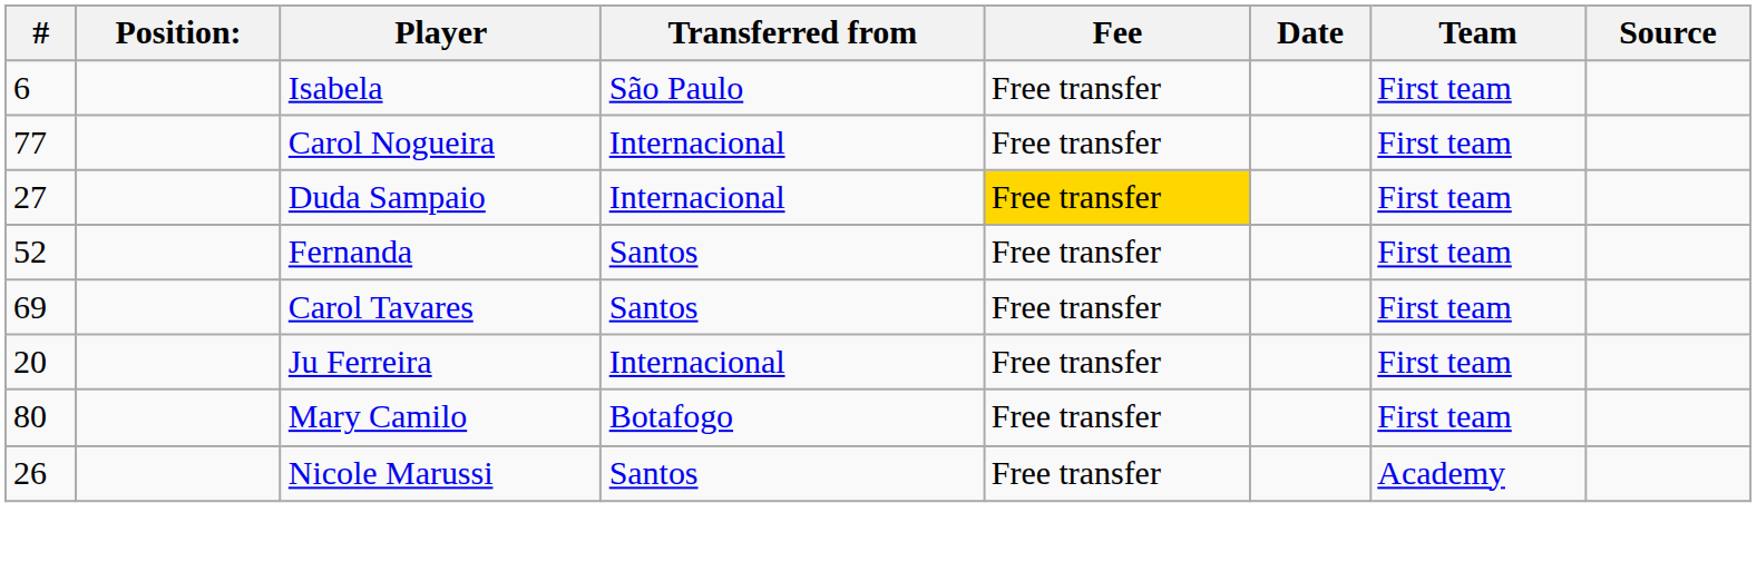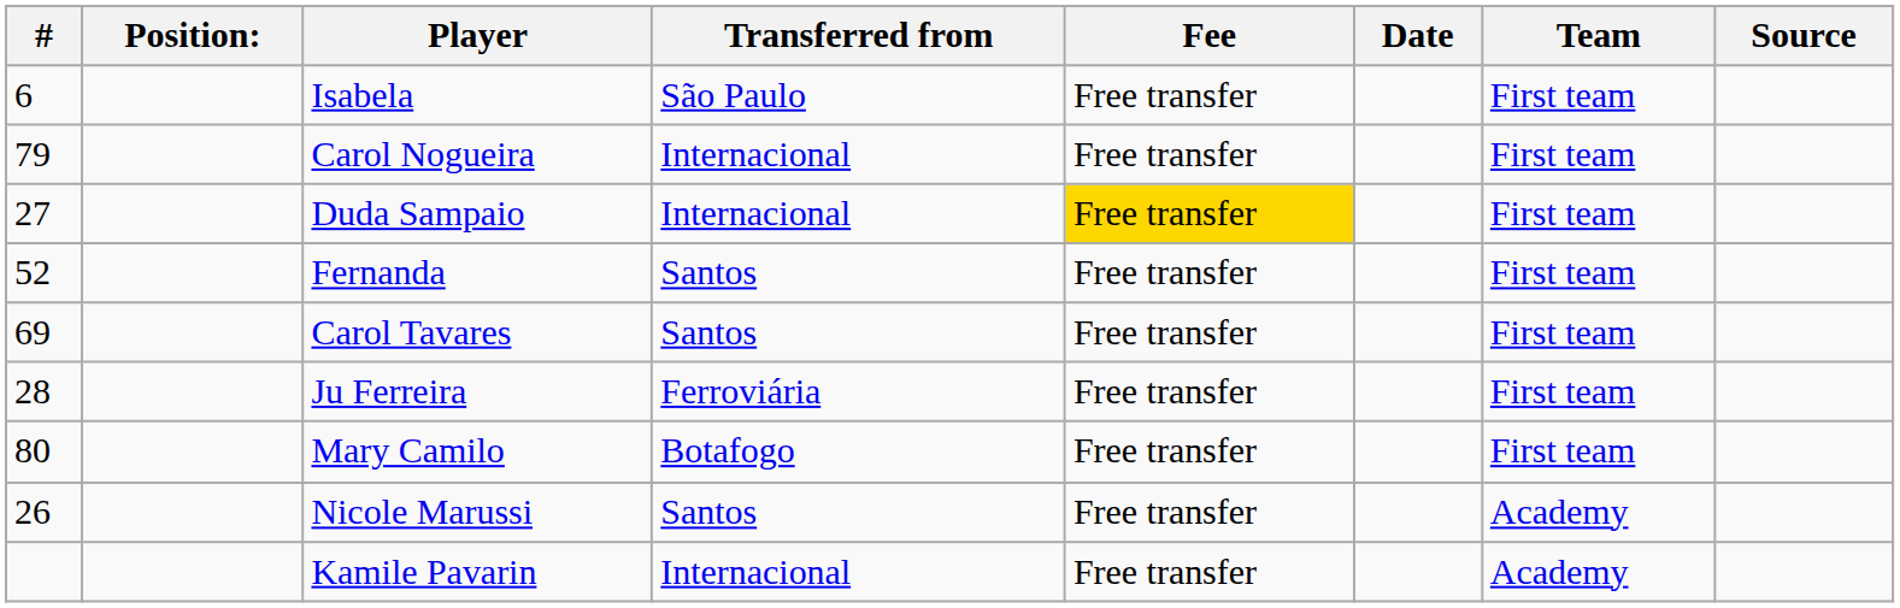Carol Nogueira | #: 77 -> 79
Ju Ferreira | #: 20 -> 28
Ju Ferreira | Transferred from: Internacional -> Ferroviária
+ row: Kamile Pavarin | Internacional | Free transfer | Academy
